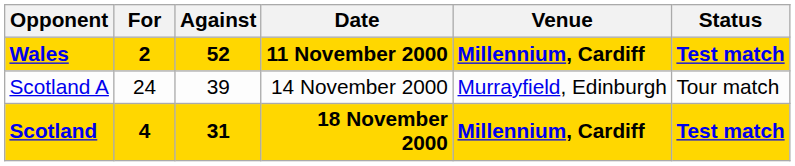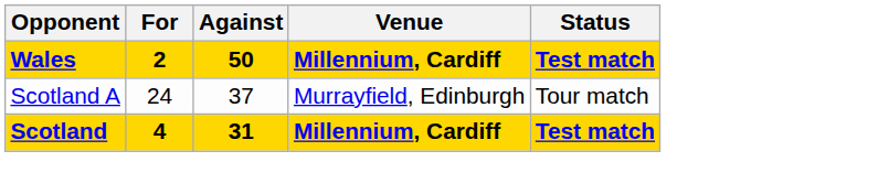- column: Date | 11 November 2000 | 14 November 2000 | 18 November 2000
Wales | Against: 52 -> 50
Scotland A | Against: 39 -> 37
